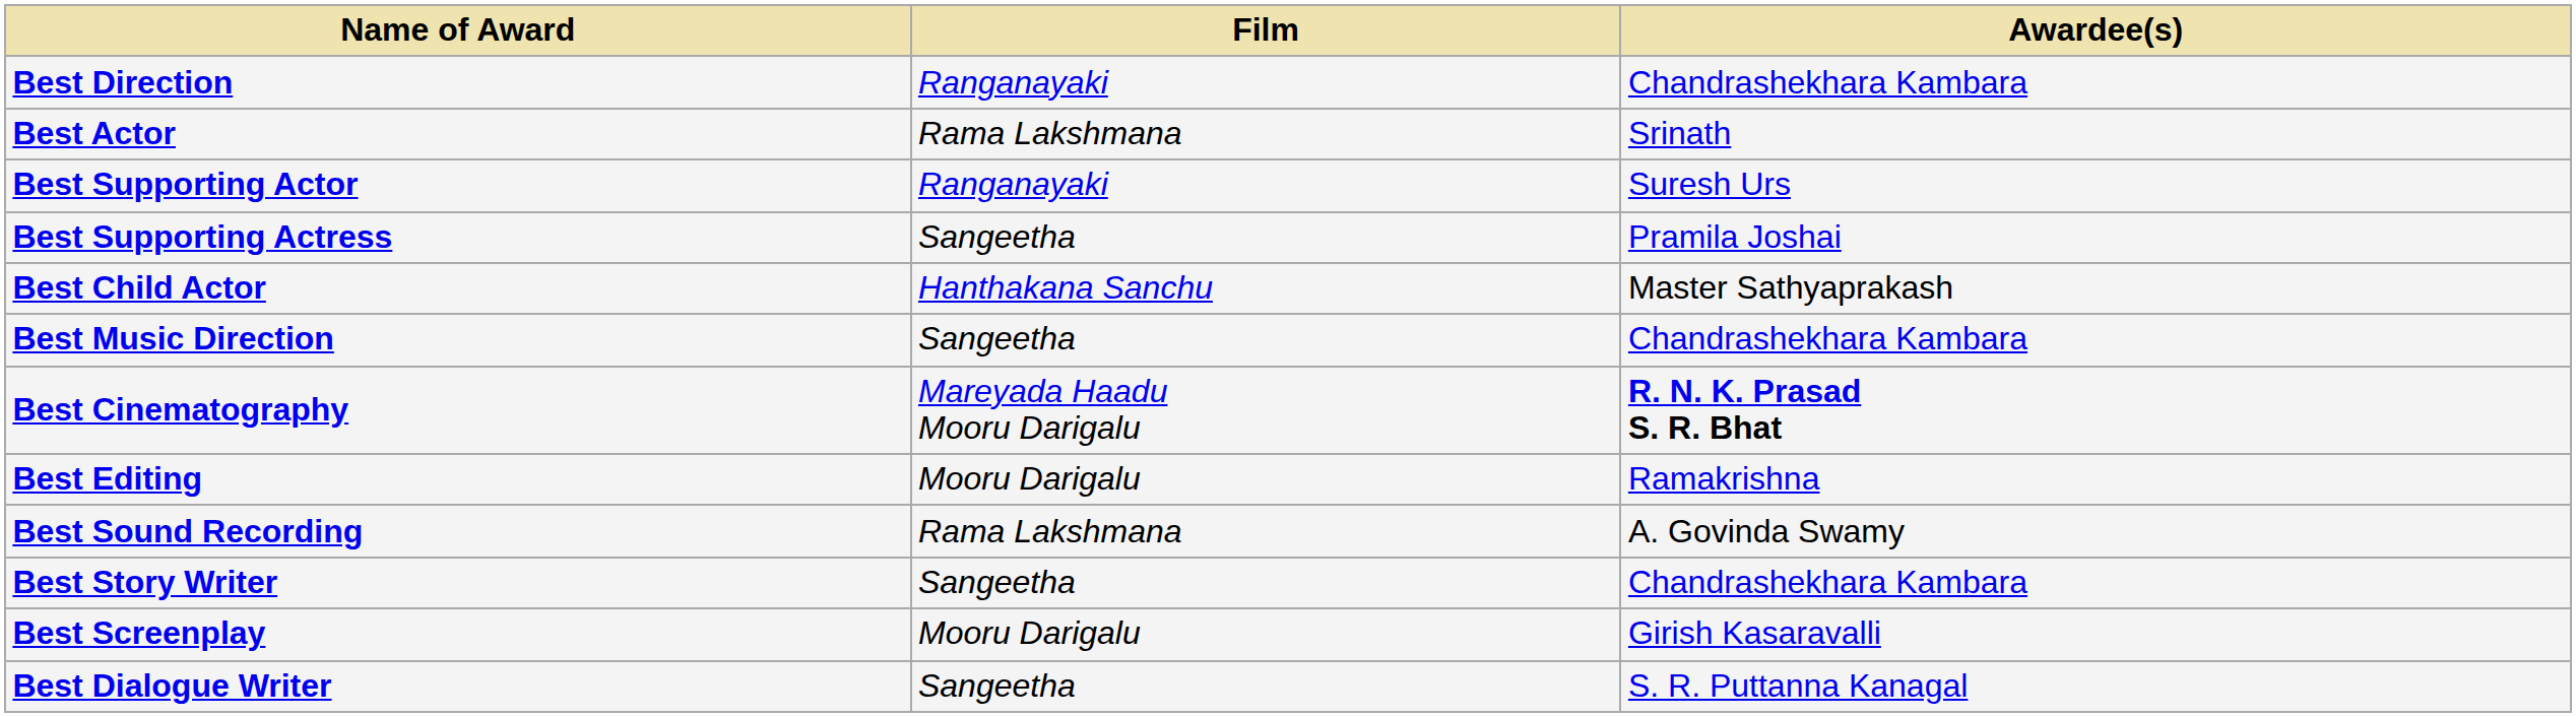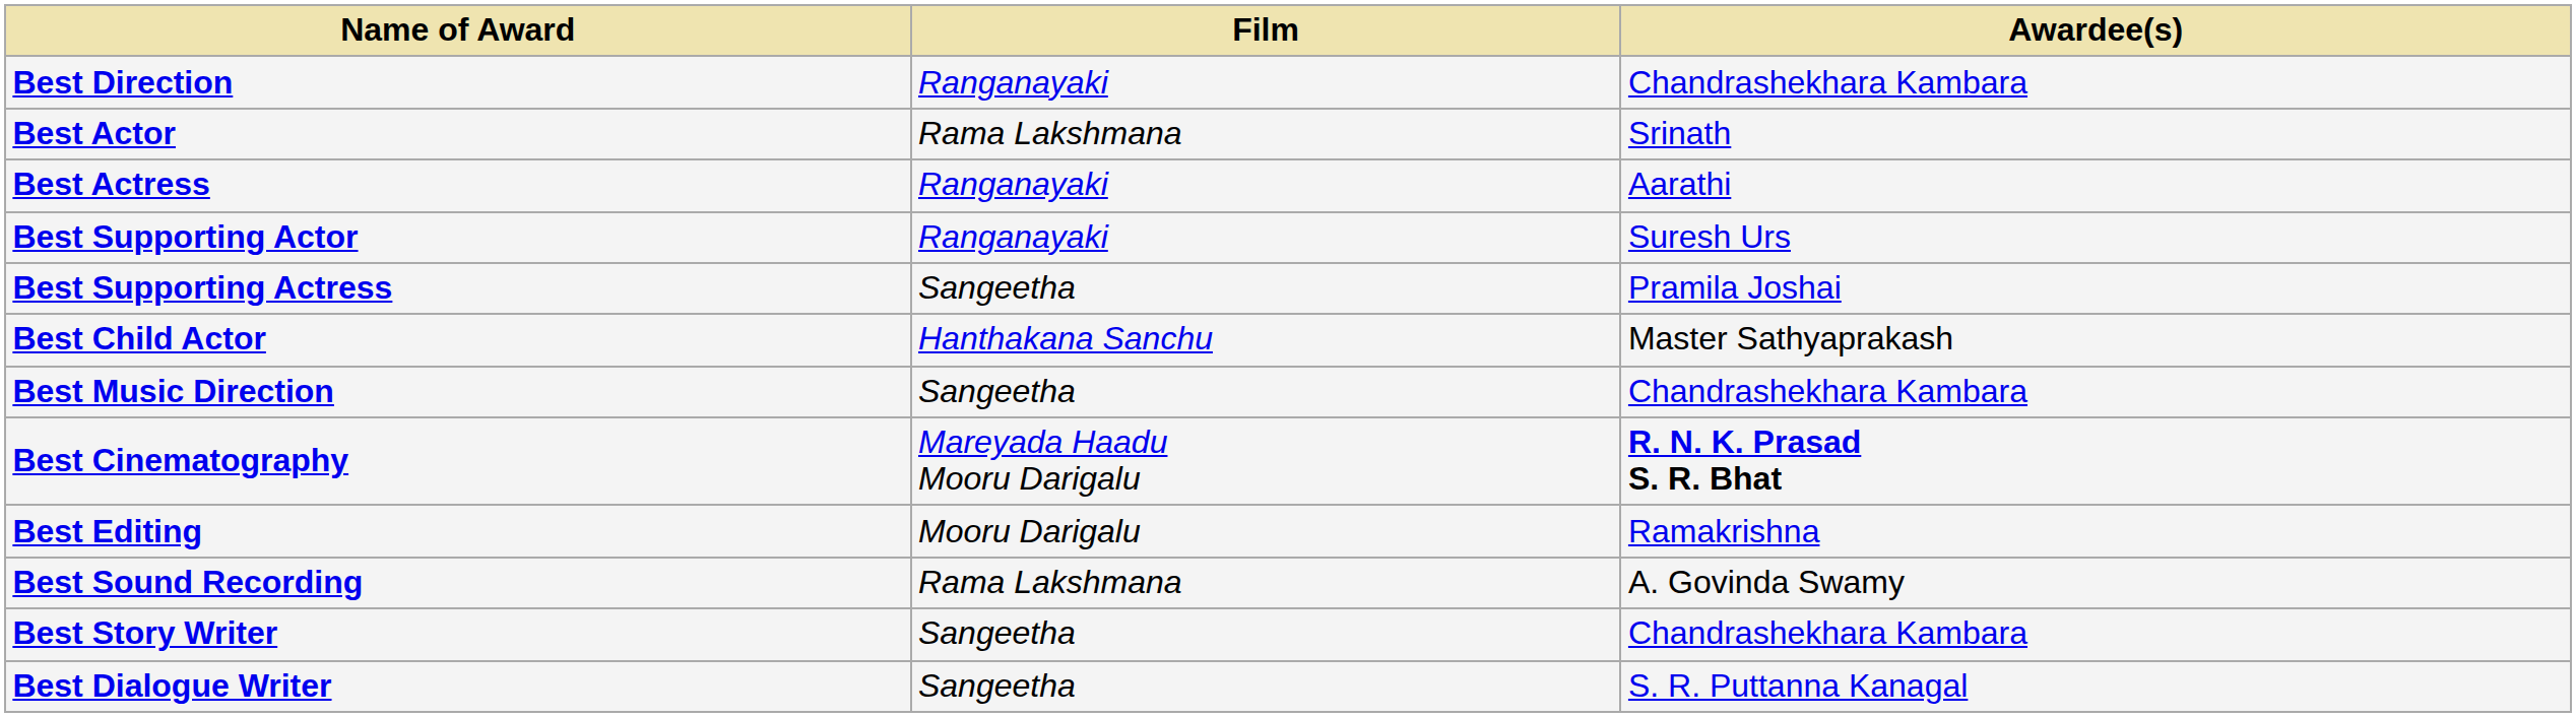+ row: Best Actress | Ranganayaki | Aarathi
- row: Best Screenplay | Mooru Darigalu | Girish Kasaravalli
